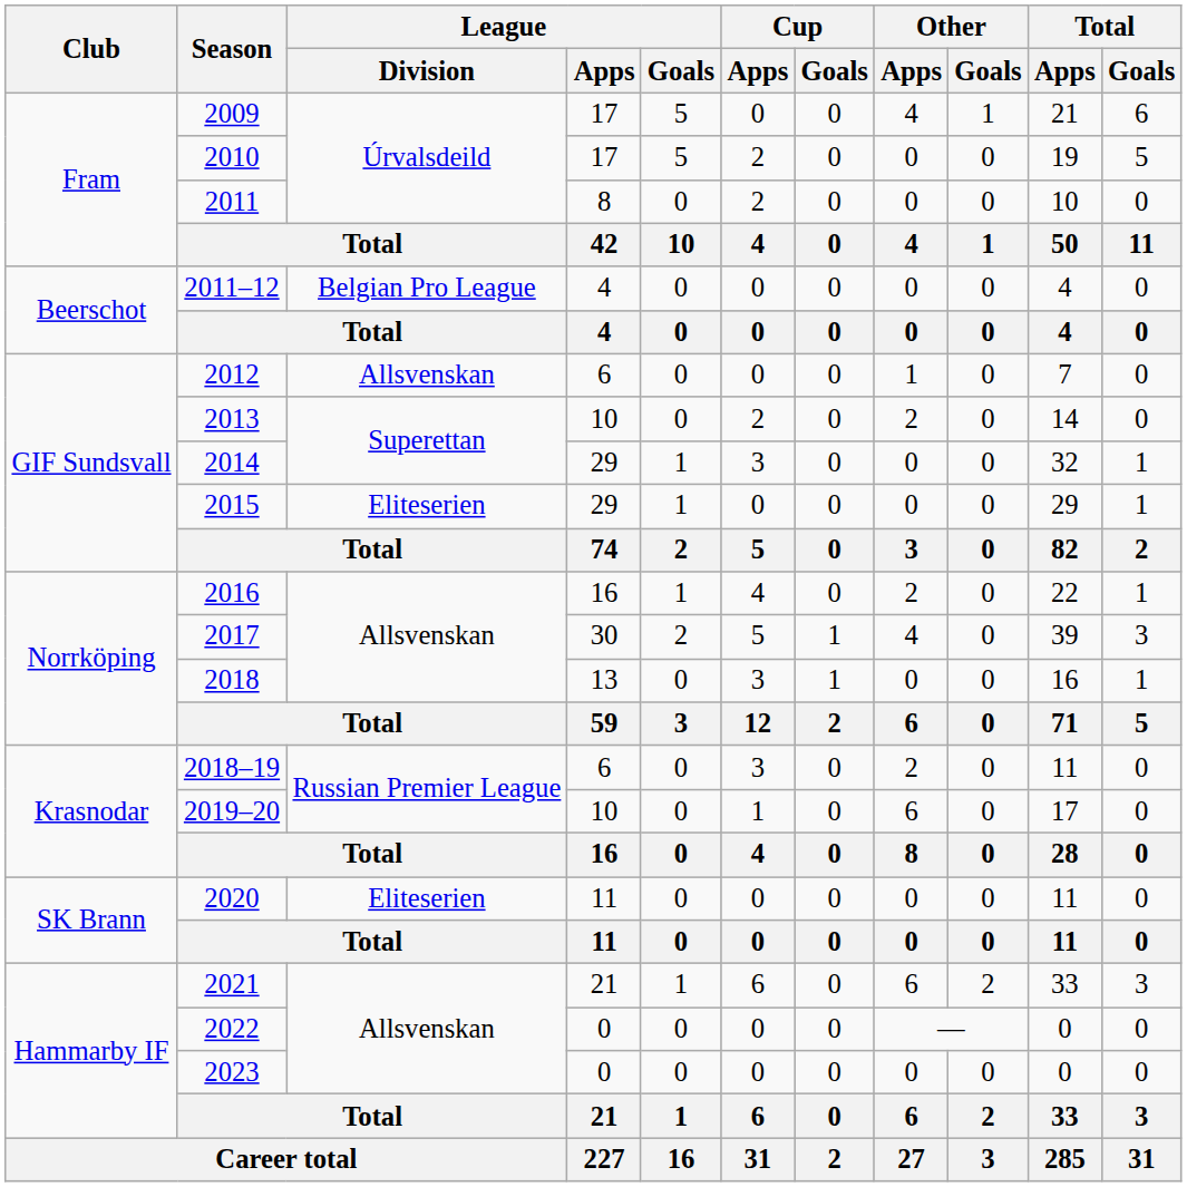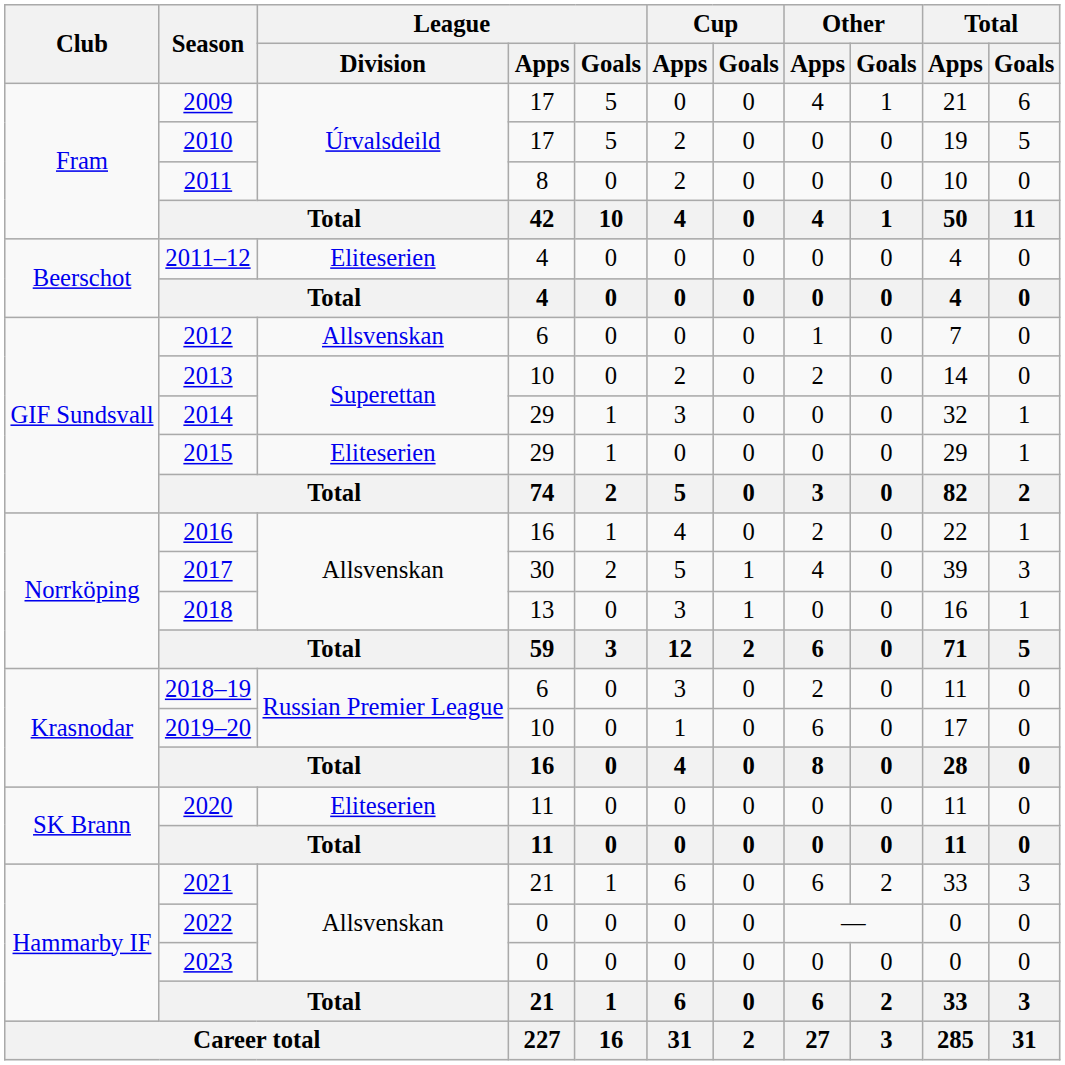2011–12 | League / Division: Belgian Pro League -> Eliteserien
